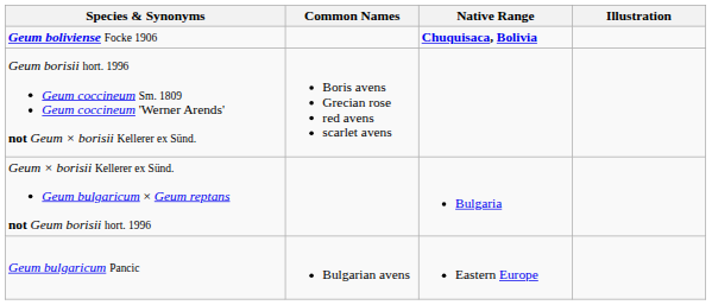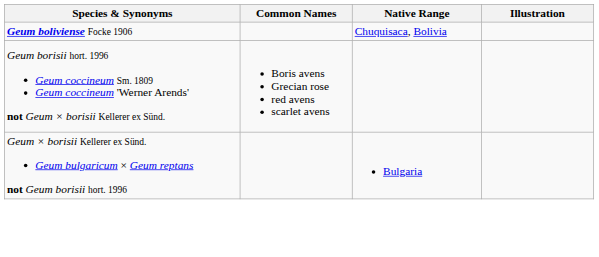Geum boliviense Focke 1906 | Native Range: bold -> normal
- row: Geum bulgaricum Pancic | Bulgarian avens | Eastern Europe
